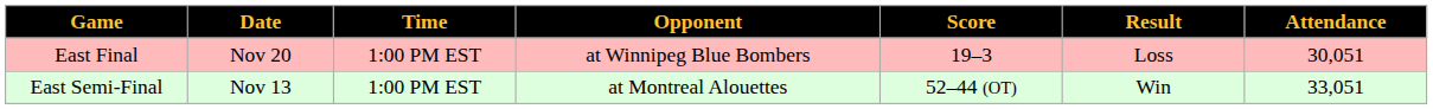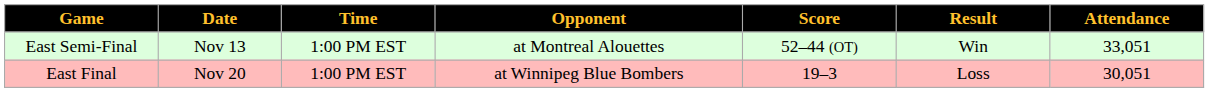rows swapped: East Semi-Final <-> East Final
